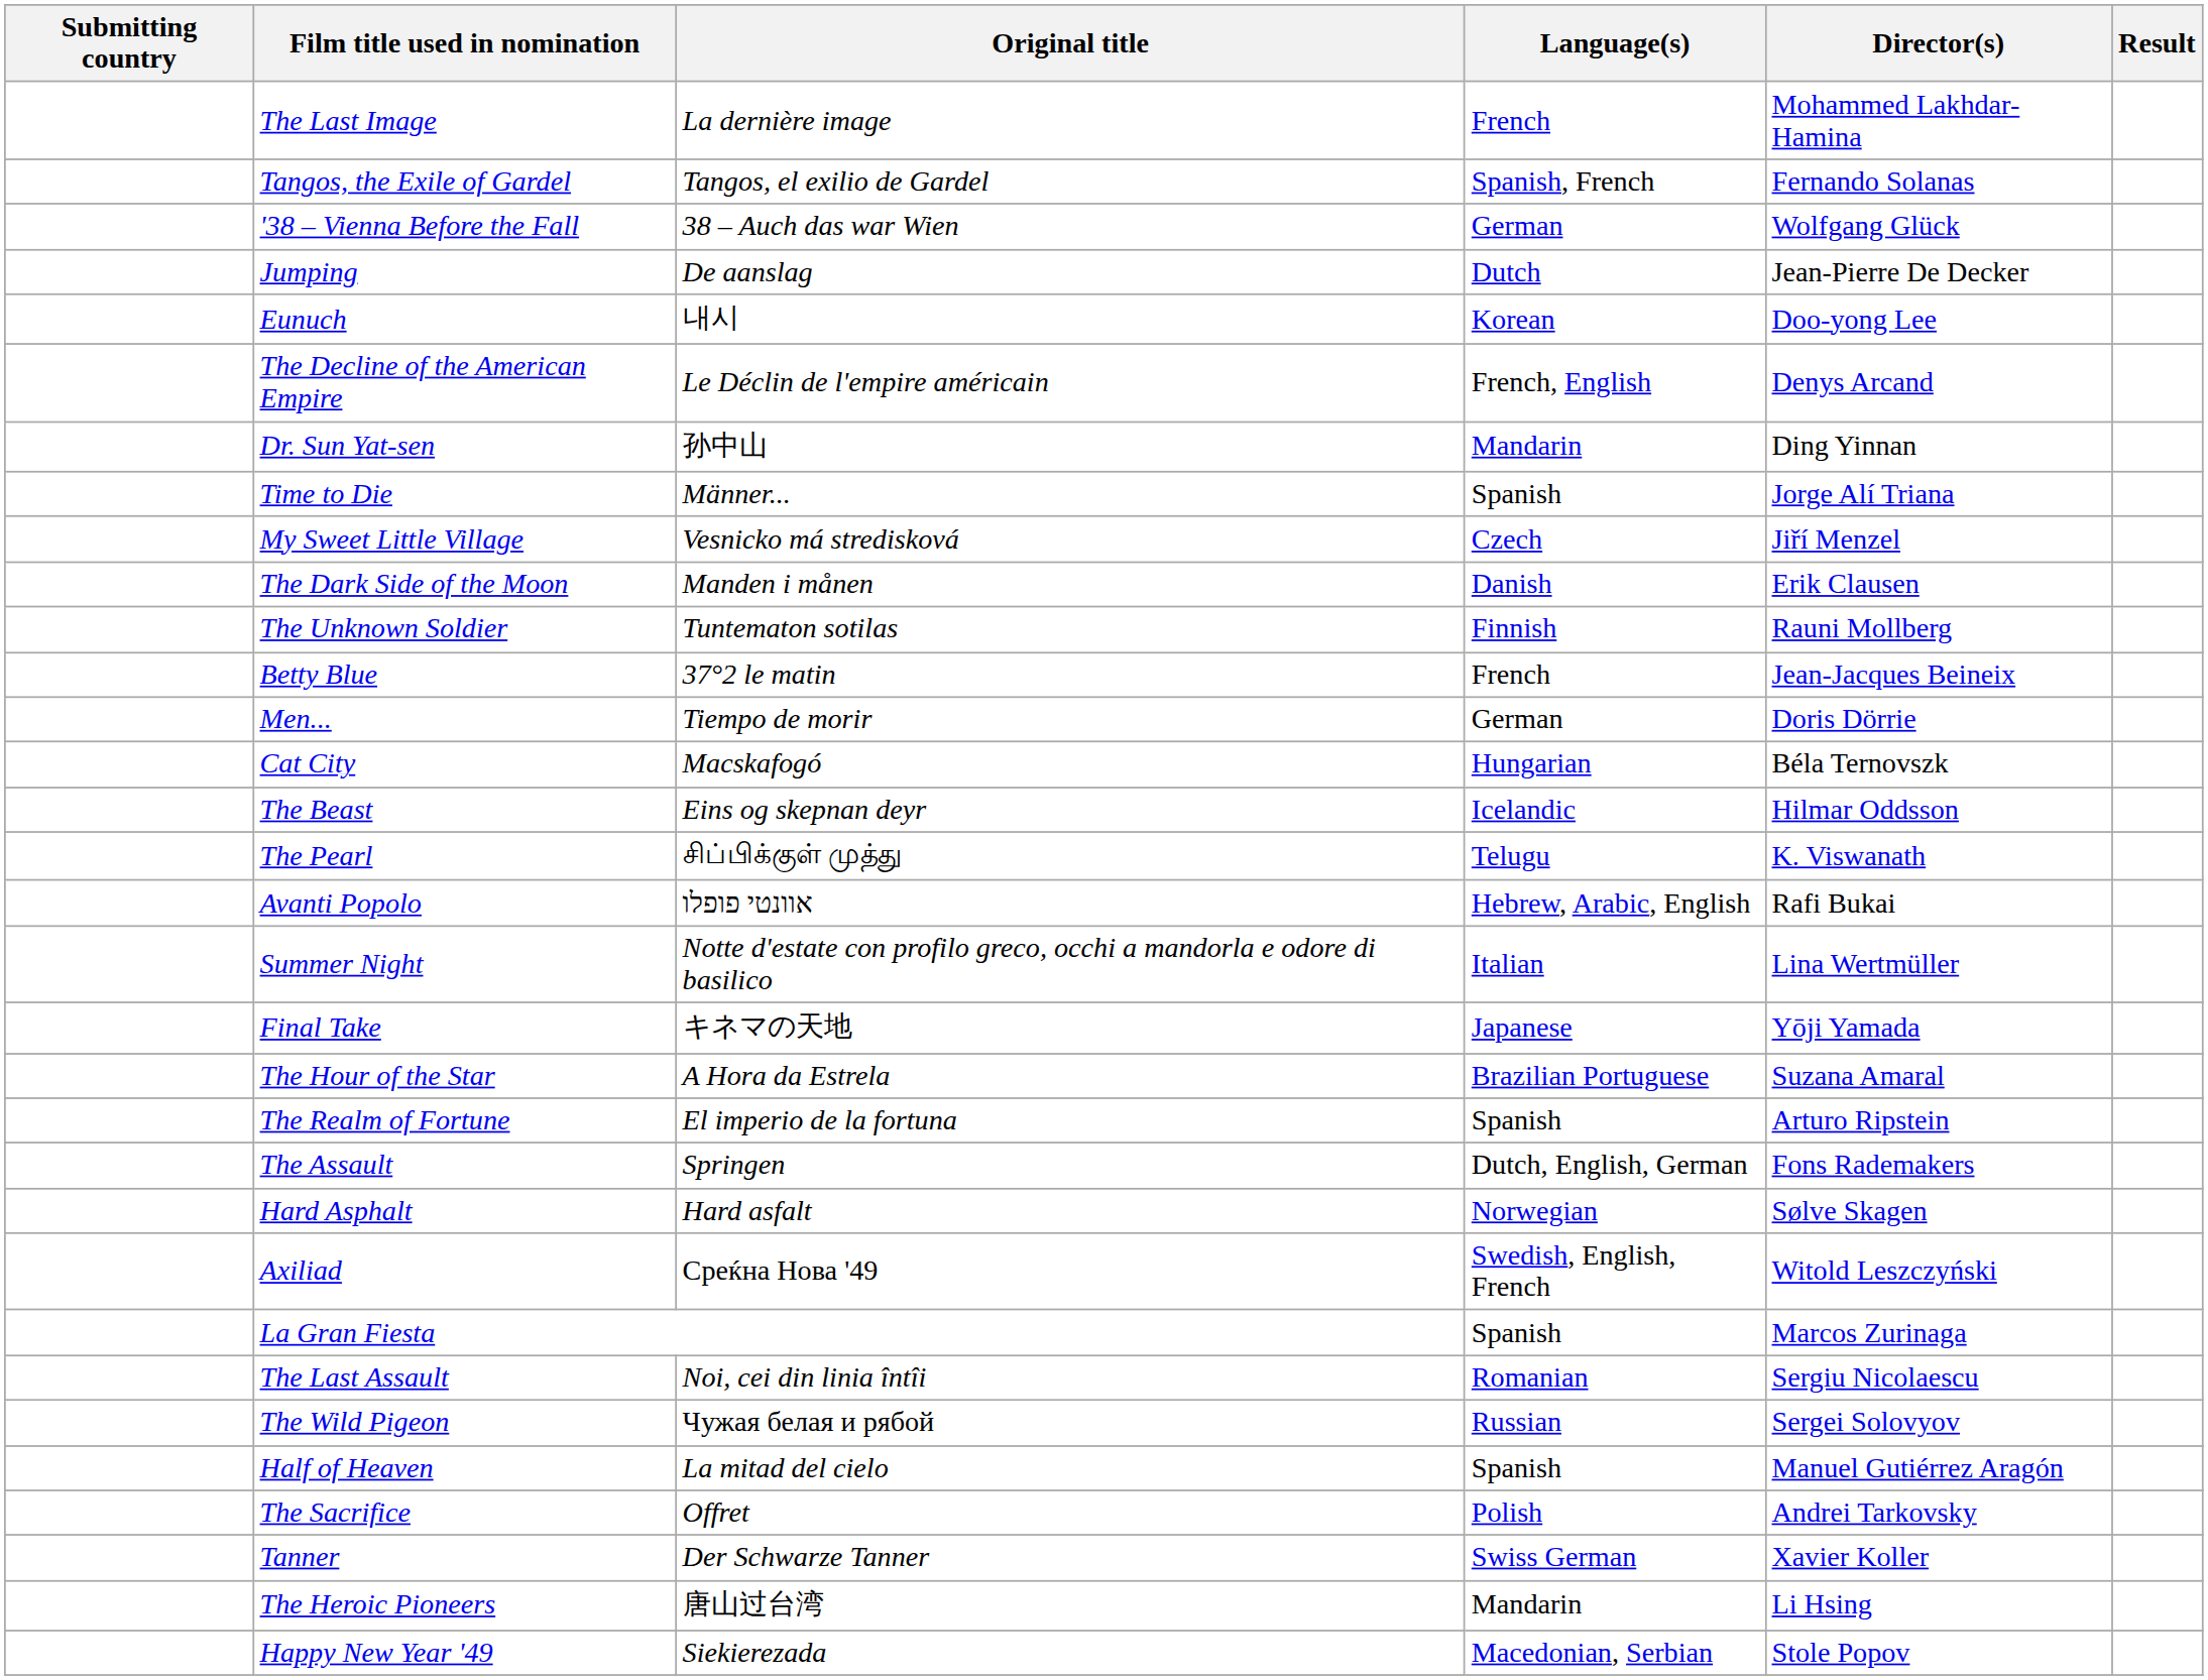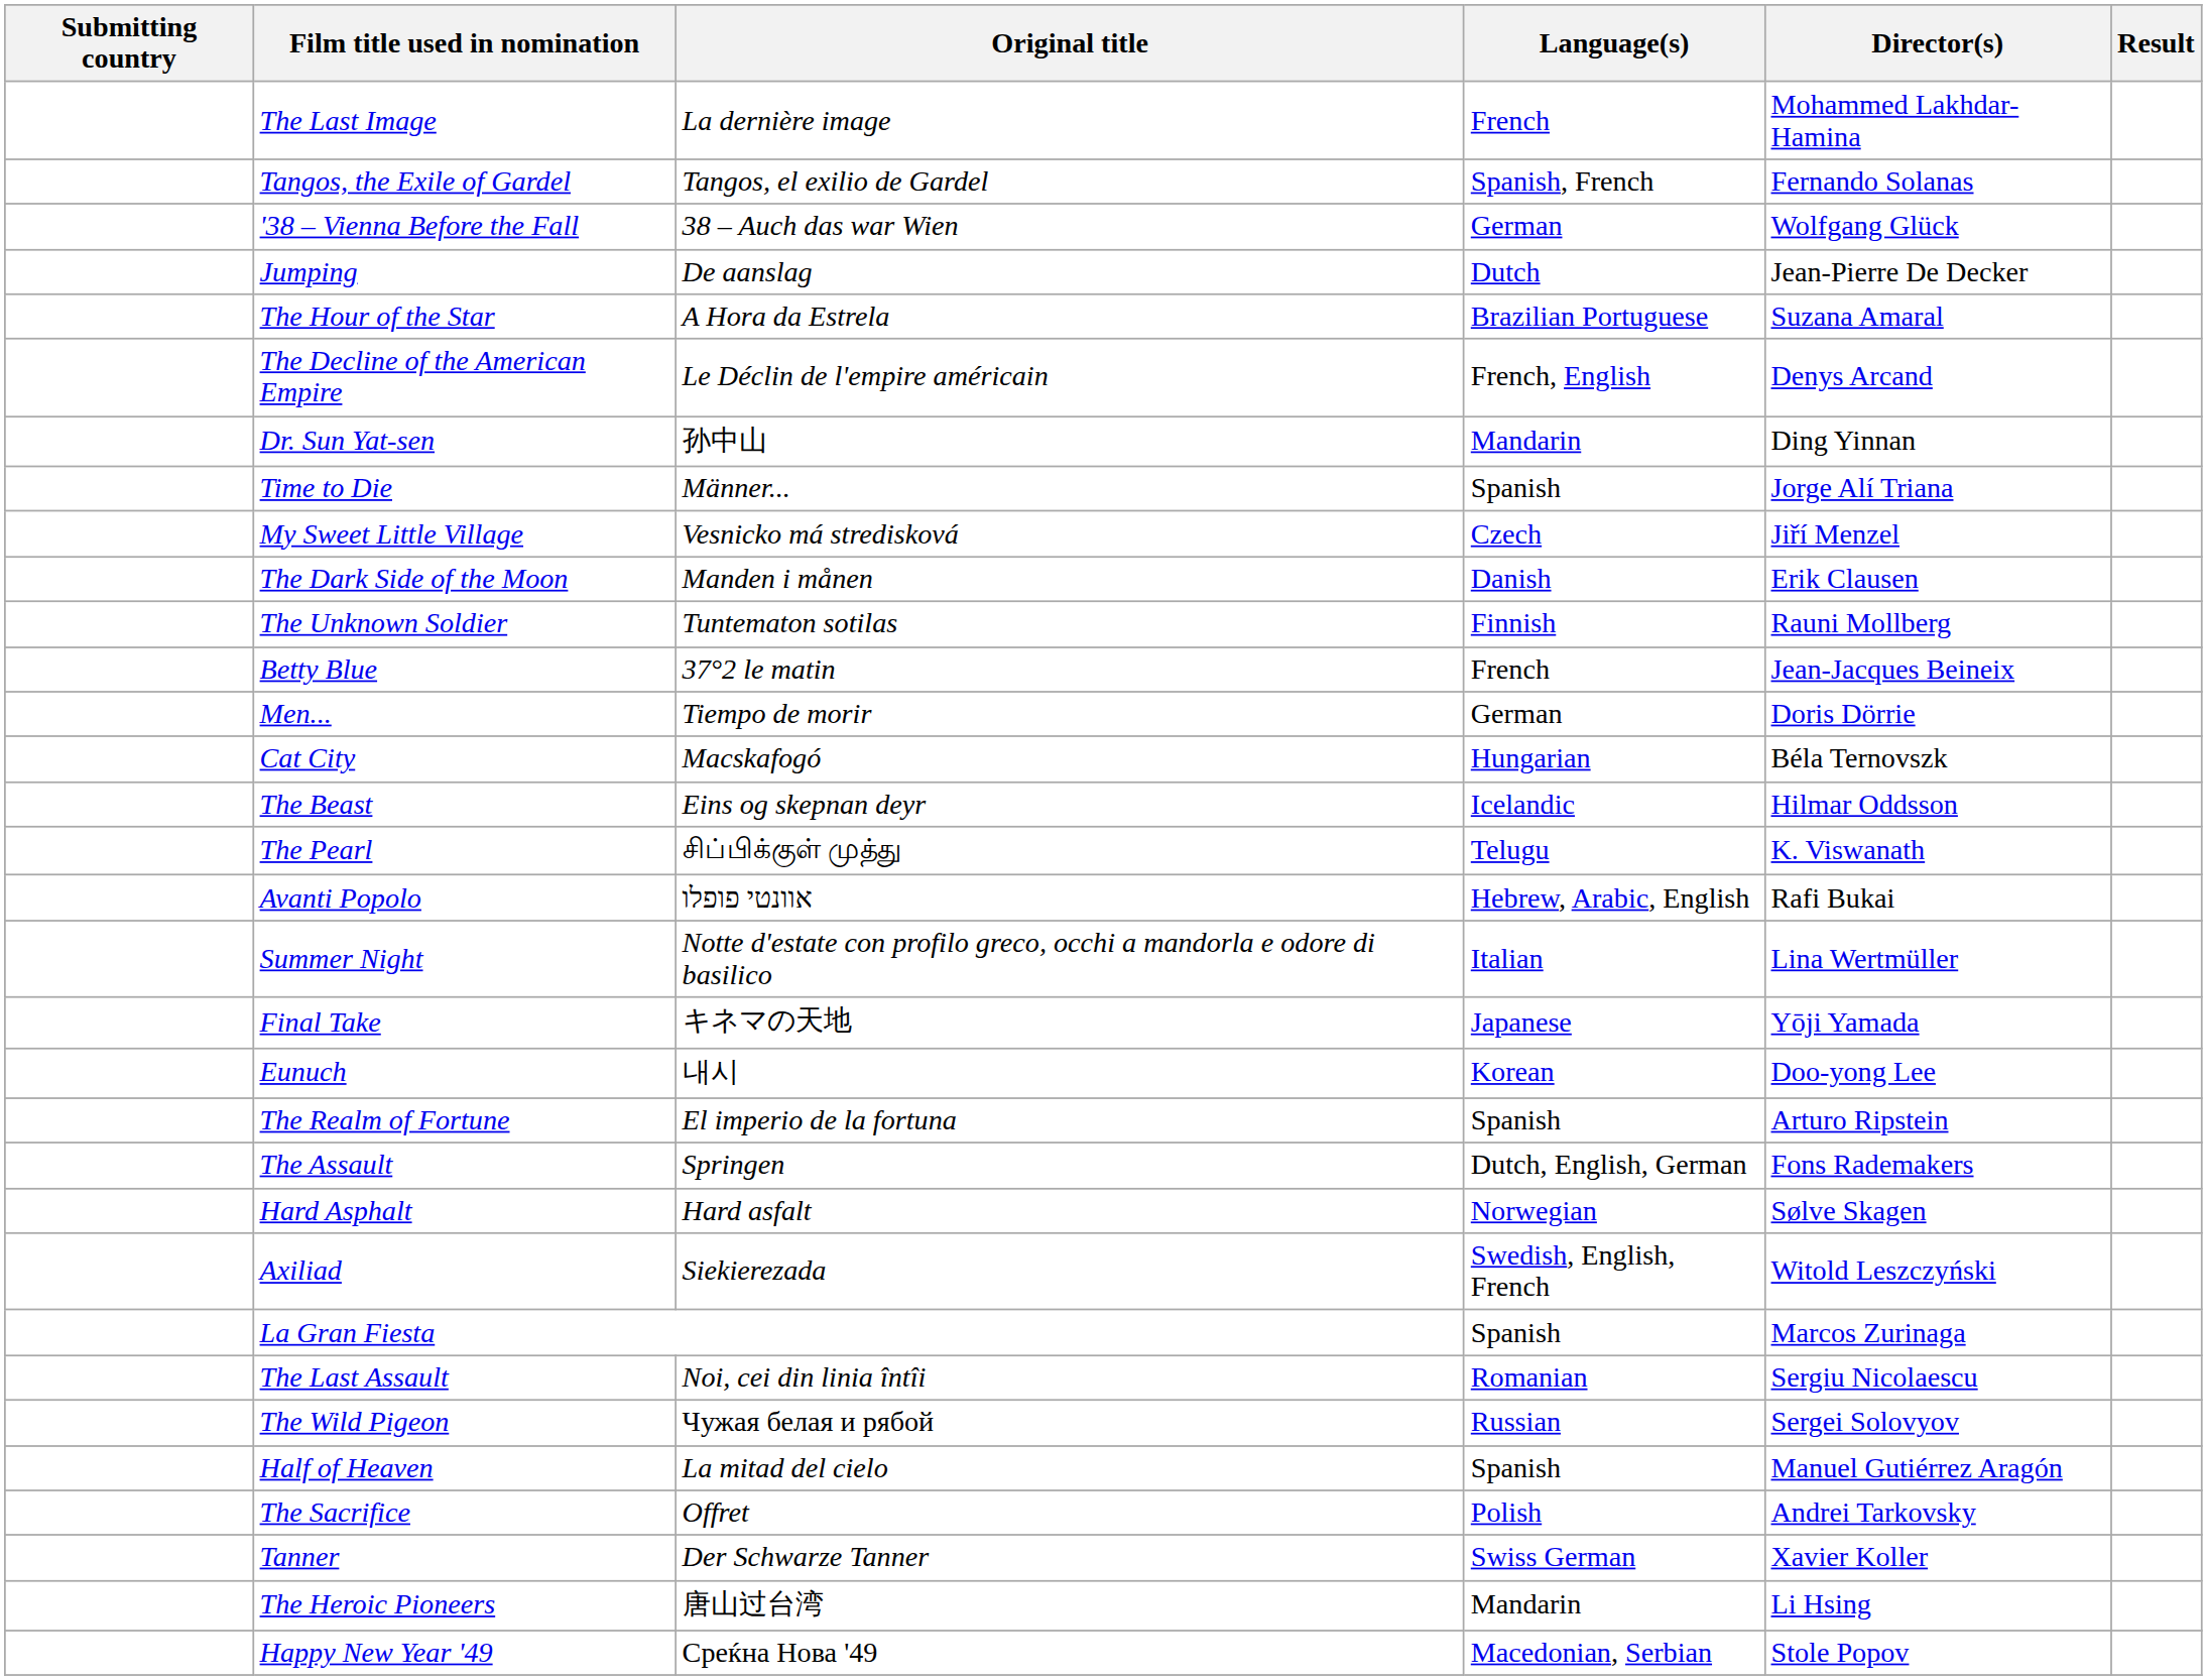rows swapped: The Hour of the Star <-> Eunuch
Axiliad | Original title: Среќна Нова '49 -> Siekierezada
Happy New Year '49 | Original title: Siekierezada -> Среќна Нова '49
